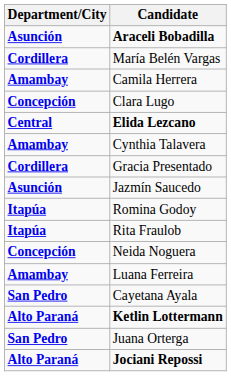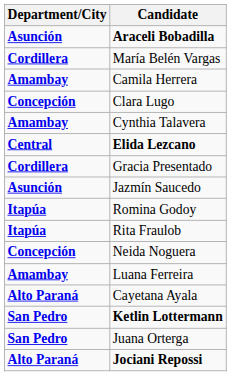rows swapped: Cynthia Talavera <-> Elida Lezcano
Cayetana Ayala | Department/City: San Pedro -> Alto Paraná
Ketlin Lottermann | Department/City: Alto Paraná -> San Pedro
